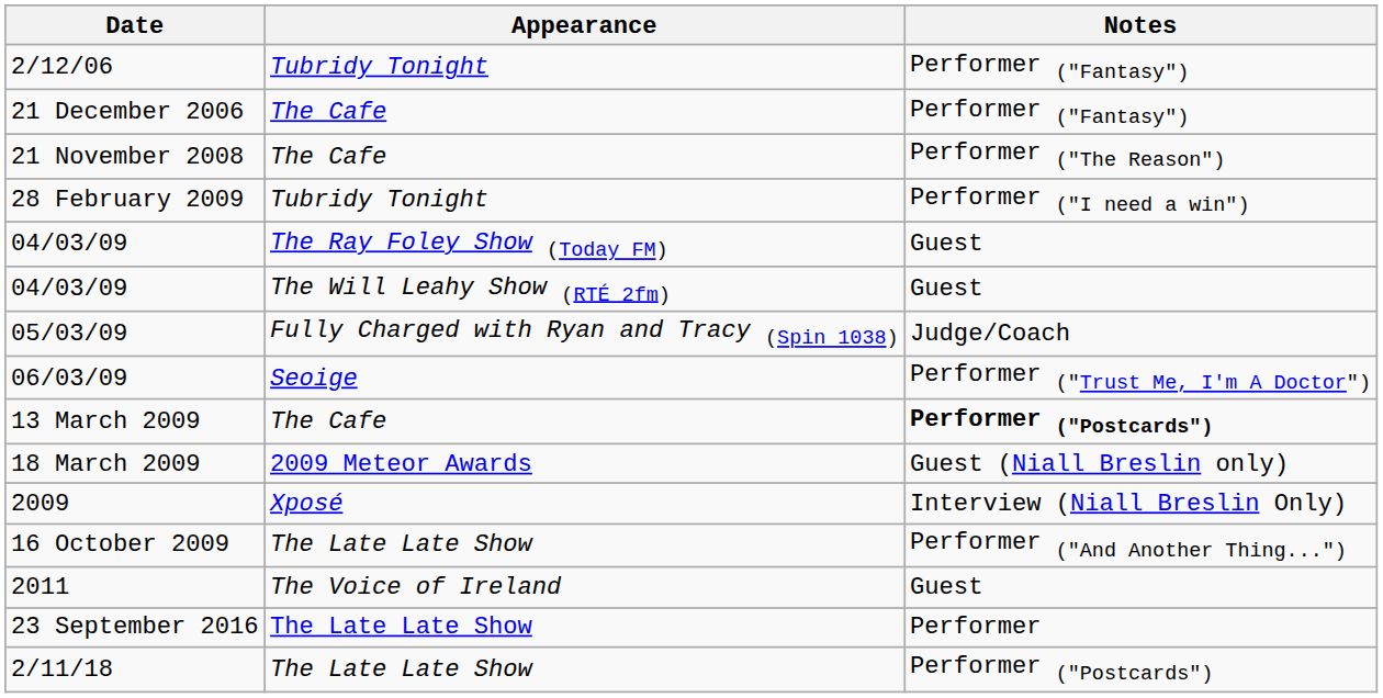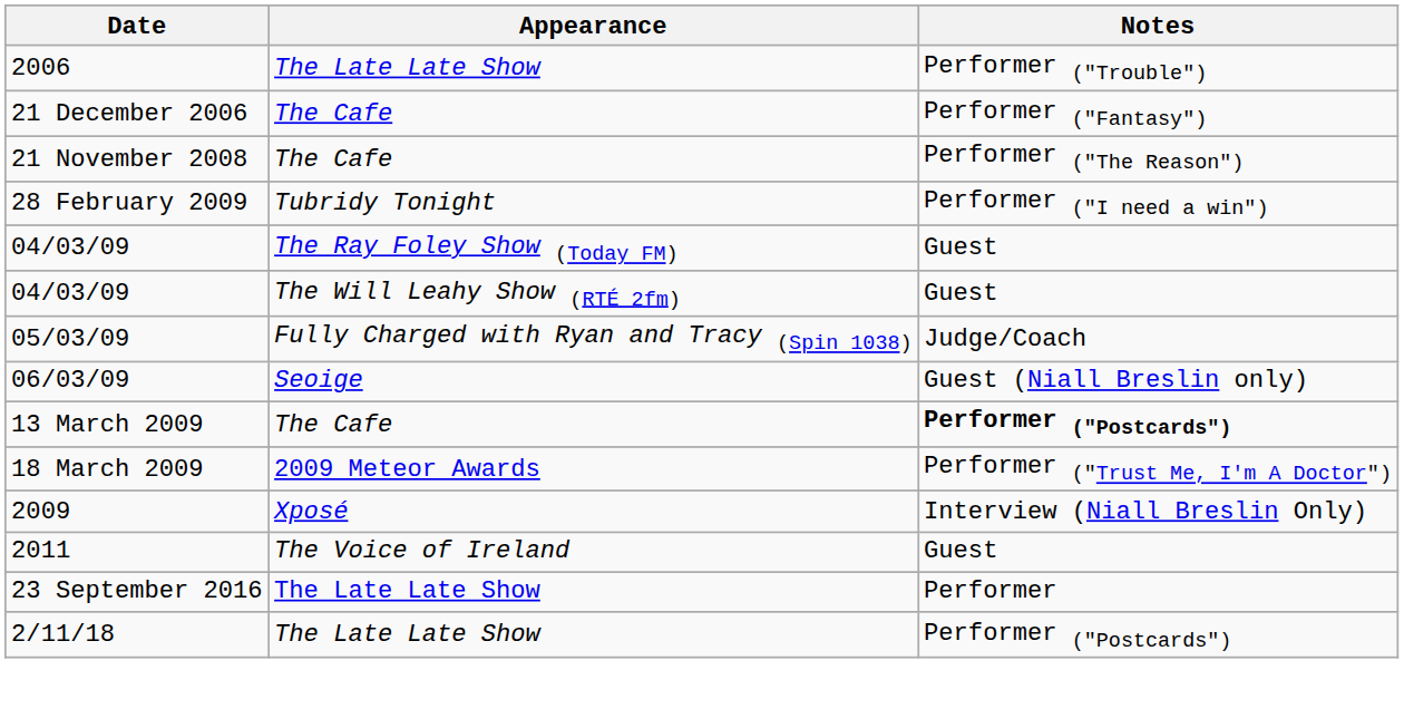+ row: 2006 | The Late Late Show | Performer ("Trouble")
- row: 2/12/06 | Tubridy Tonight | Performer ("Fantasy")
06/03/09 | Notes: Performer ("Trust Me, I'm A Doctor") -> Guest (Niall Breslin only)
18 March 2009 | Notes: Guest (Niall Breslin only) -> Performer ("Trust Me, I'm A Doctor")
- row: 16 October 2009 | The Late Late Show | Performer ("And Another Thing...")
